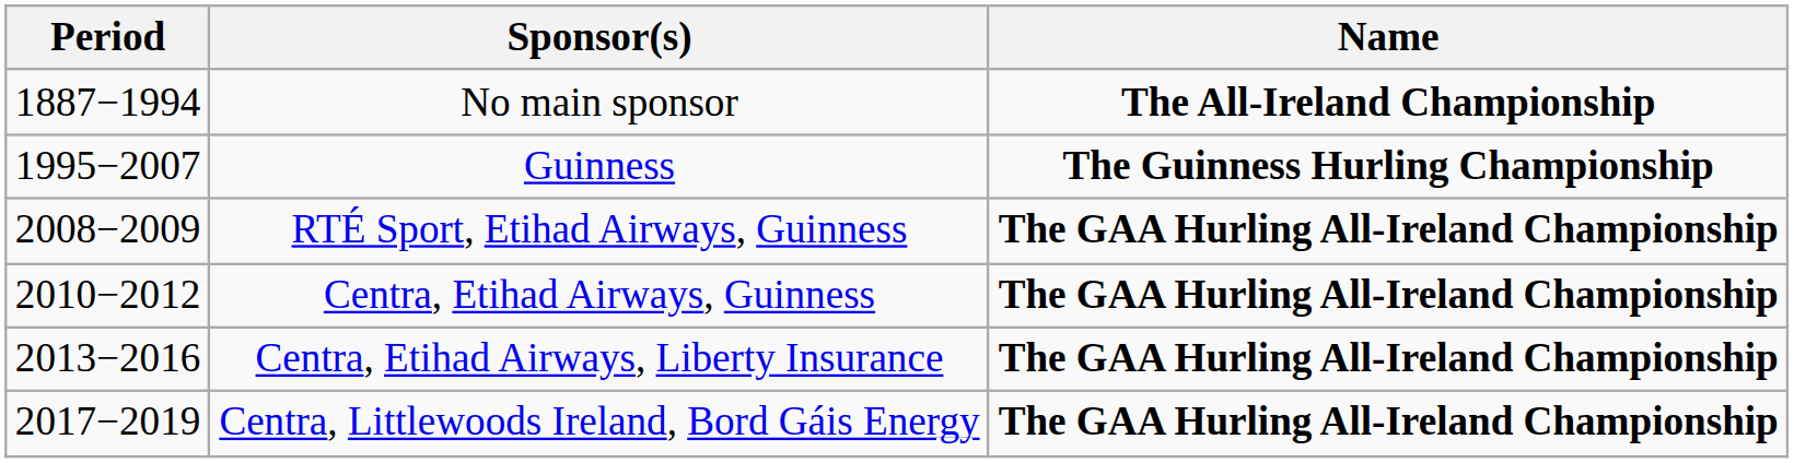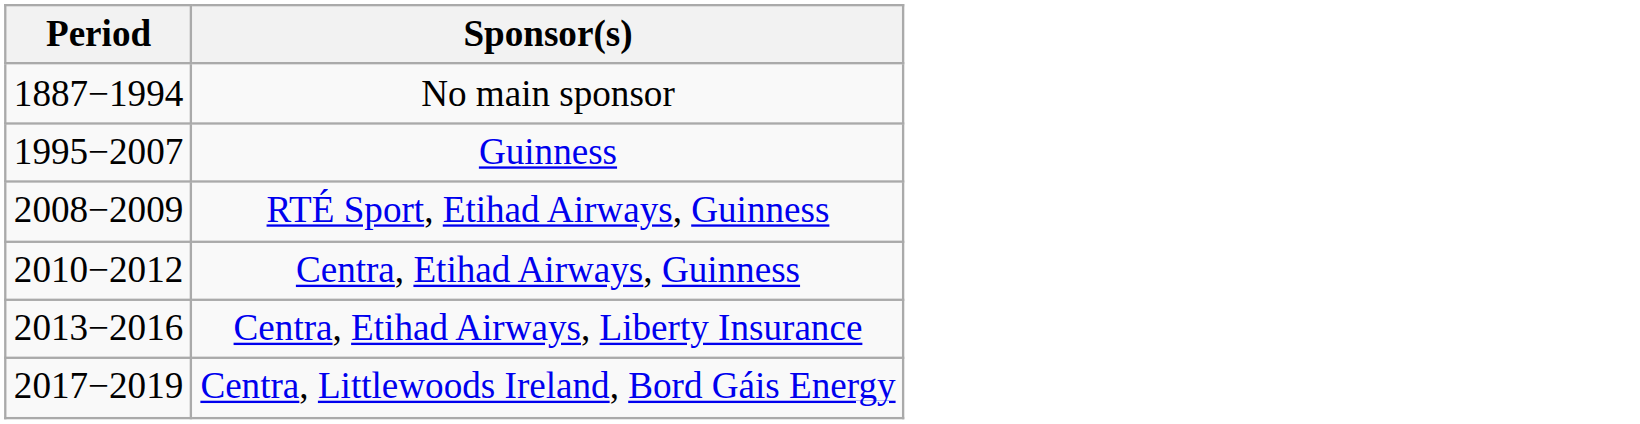- column: Name | The All-Ireland Championship | The Guinness Hurling Championship | The GAA Hurling All-Ireland Championship | The GAA Hurling All-Ireland Championship | The GAA Hurling All-Ireland Championship | The GAA Hurling All-Ireland Championship
